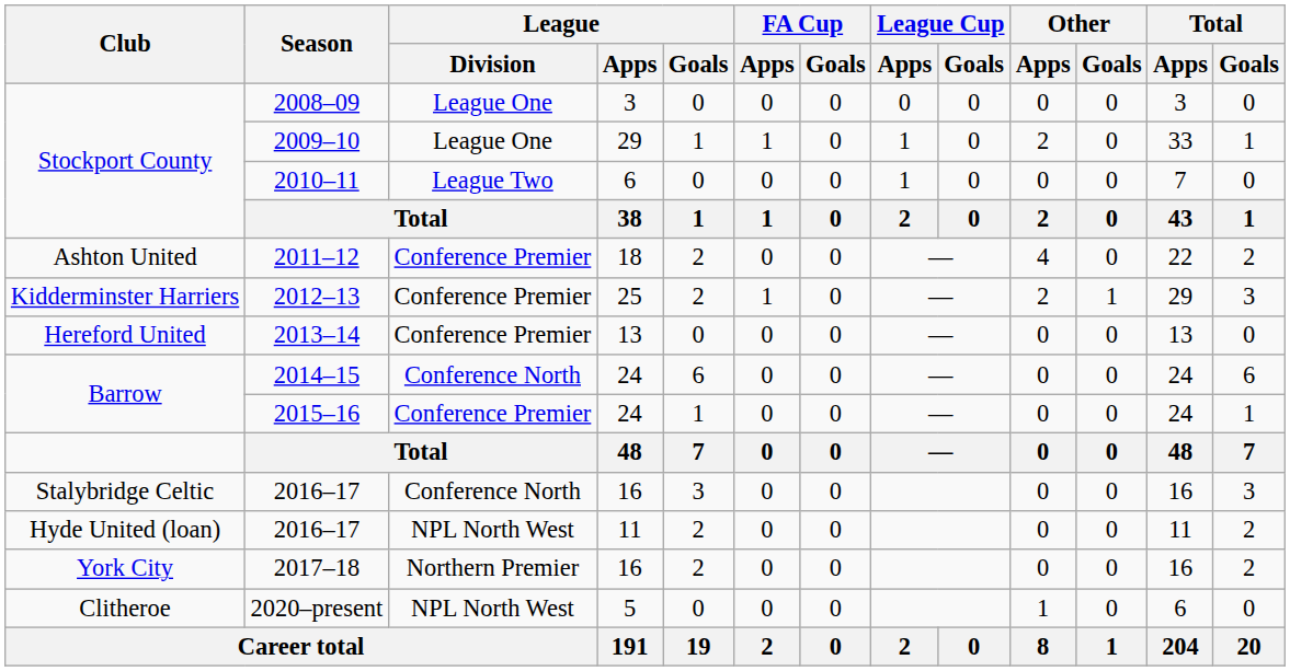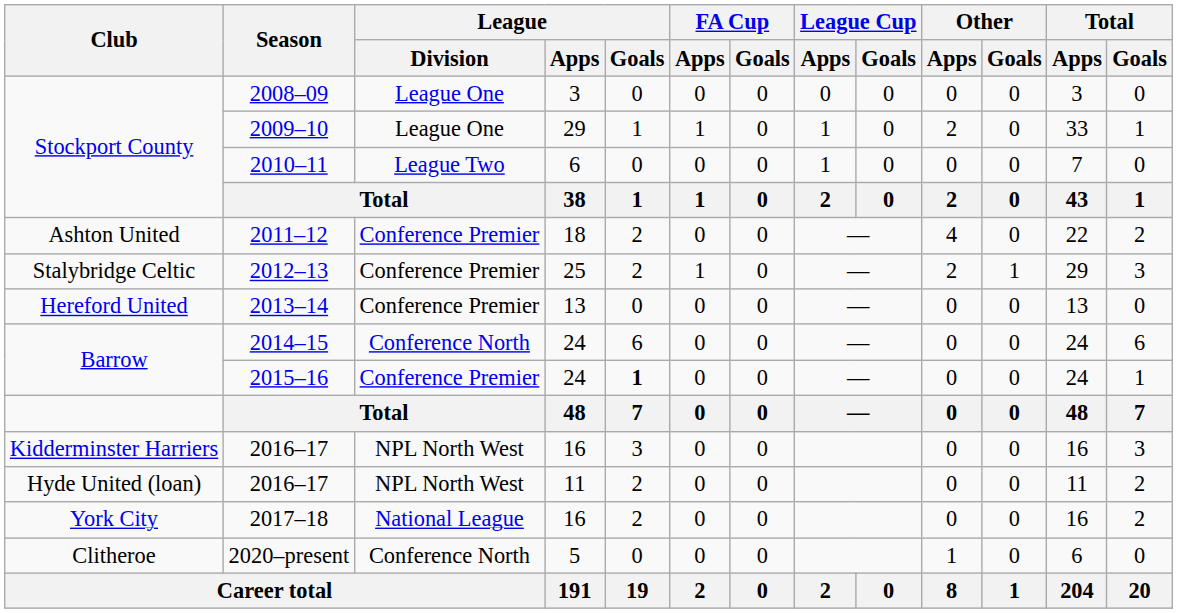2012–13 | Club: Kidderminster Harriers -> Stalybridge Celtic
2015–16 | League / Goals: normal -> bold
2016–17 / 16 | Club: Stalybridge Celtic -> Kidderminster Harriers
2016–17 / 16 | League / Division: Conference North -> NPL North West
2017–18 | League / Division: Northern Premier -> National League
2020–present | League / Division: NPL North West -> Conference North
